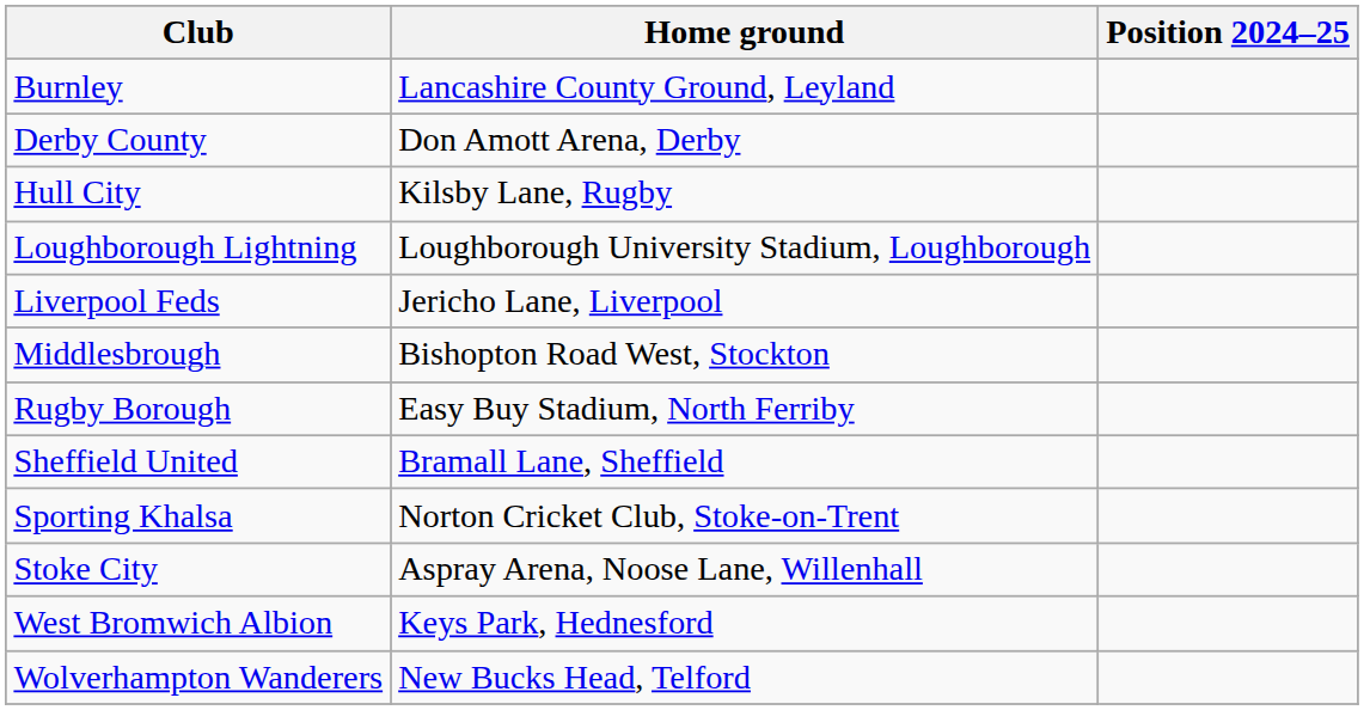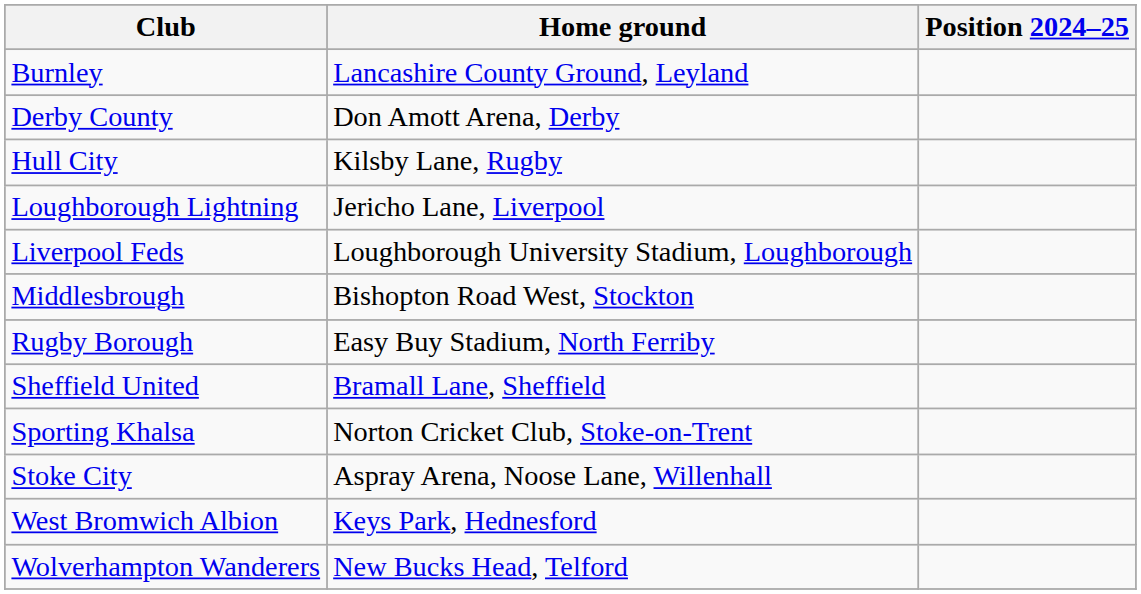Loughborough Lightning | Home ground: Loughborough University Stadium, Loughborough -> Jericho Lane, Liverpool
Liverpool Feds | Home ground: Jericho Lane, Liverpool -> Loughborough University Stadium, Loughborough
